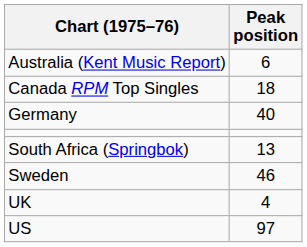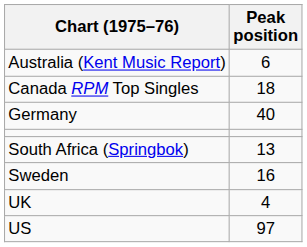Sweden | Peak position: 46 -> 16
